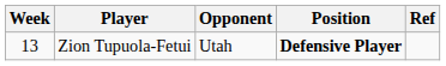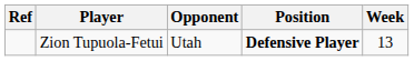columns swapped: Week <-> Ref
